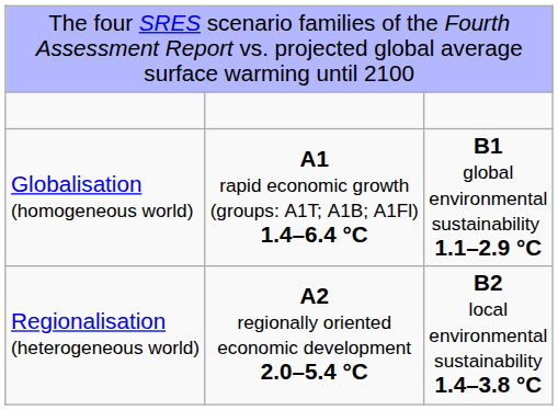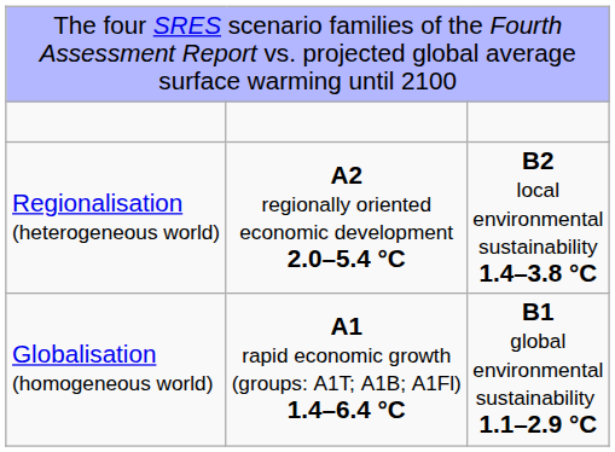rows swapped: Globalisation (homogeneous world) <-> Regionalisation (heterogeneous world)
